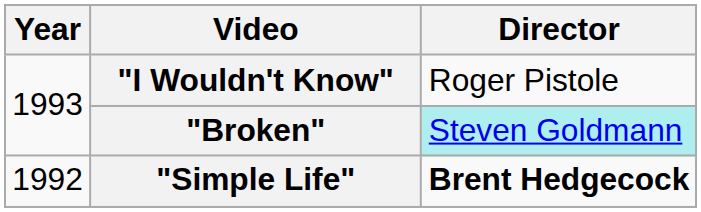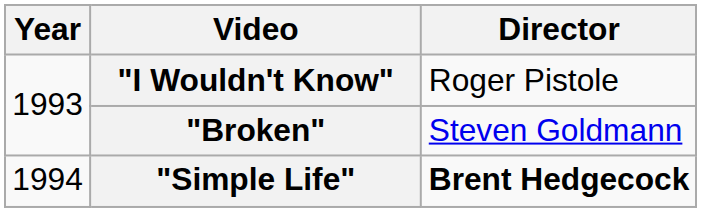"Broken" | Director: paleturquoise background -> no background
"Simple Life" | Year: 1992 -> 1994
